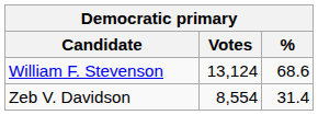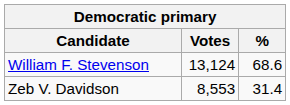Zeb V. Davidson | Votes: 8,554 -> 8,553
